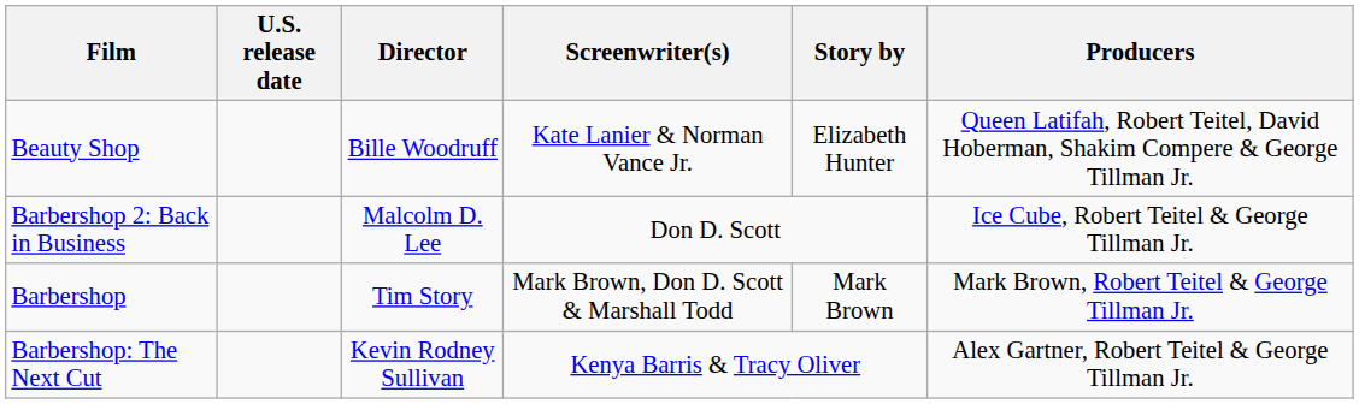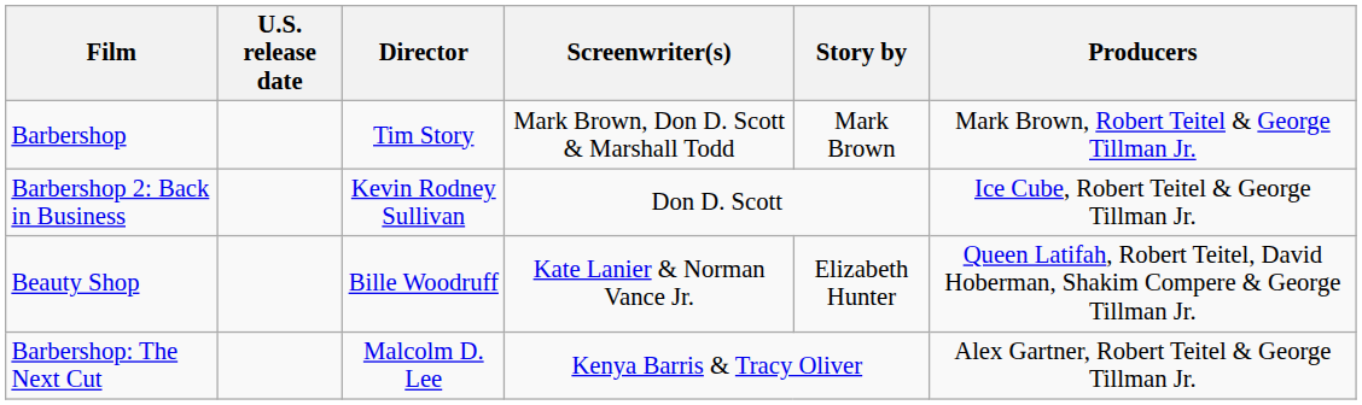rows swapped: Barbershop <-> Beauty Shop
Barbershop 2: Back in Business | Director: Malcolm D. Lee -> Kevin Rodney Sullivan
Barbershop: The Next Cut | Director: Kevin Rodney Sullivan -> Malcolm D. Lee
